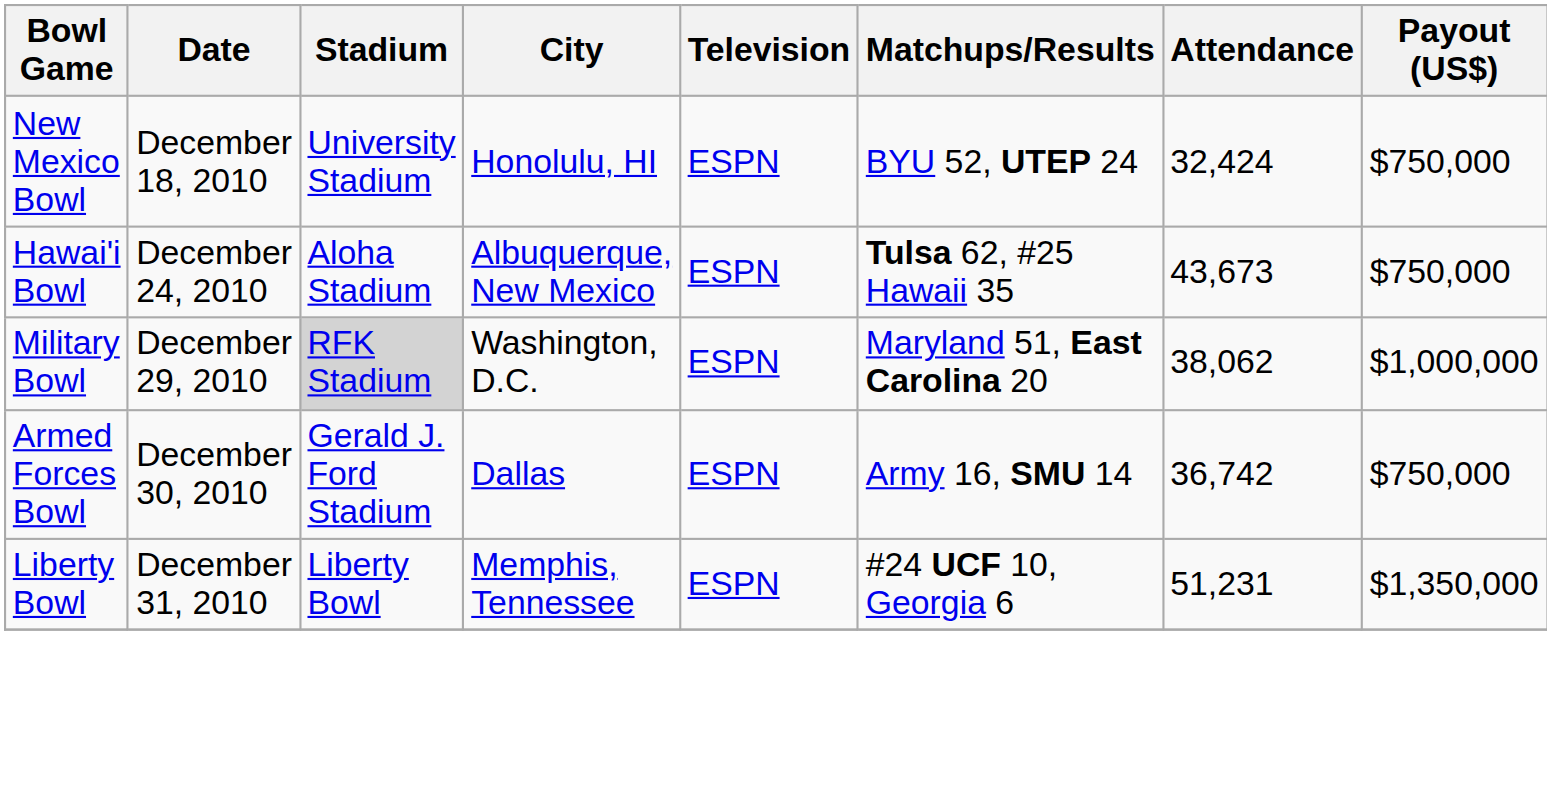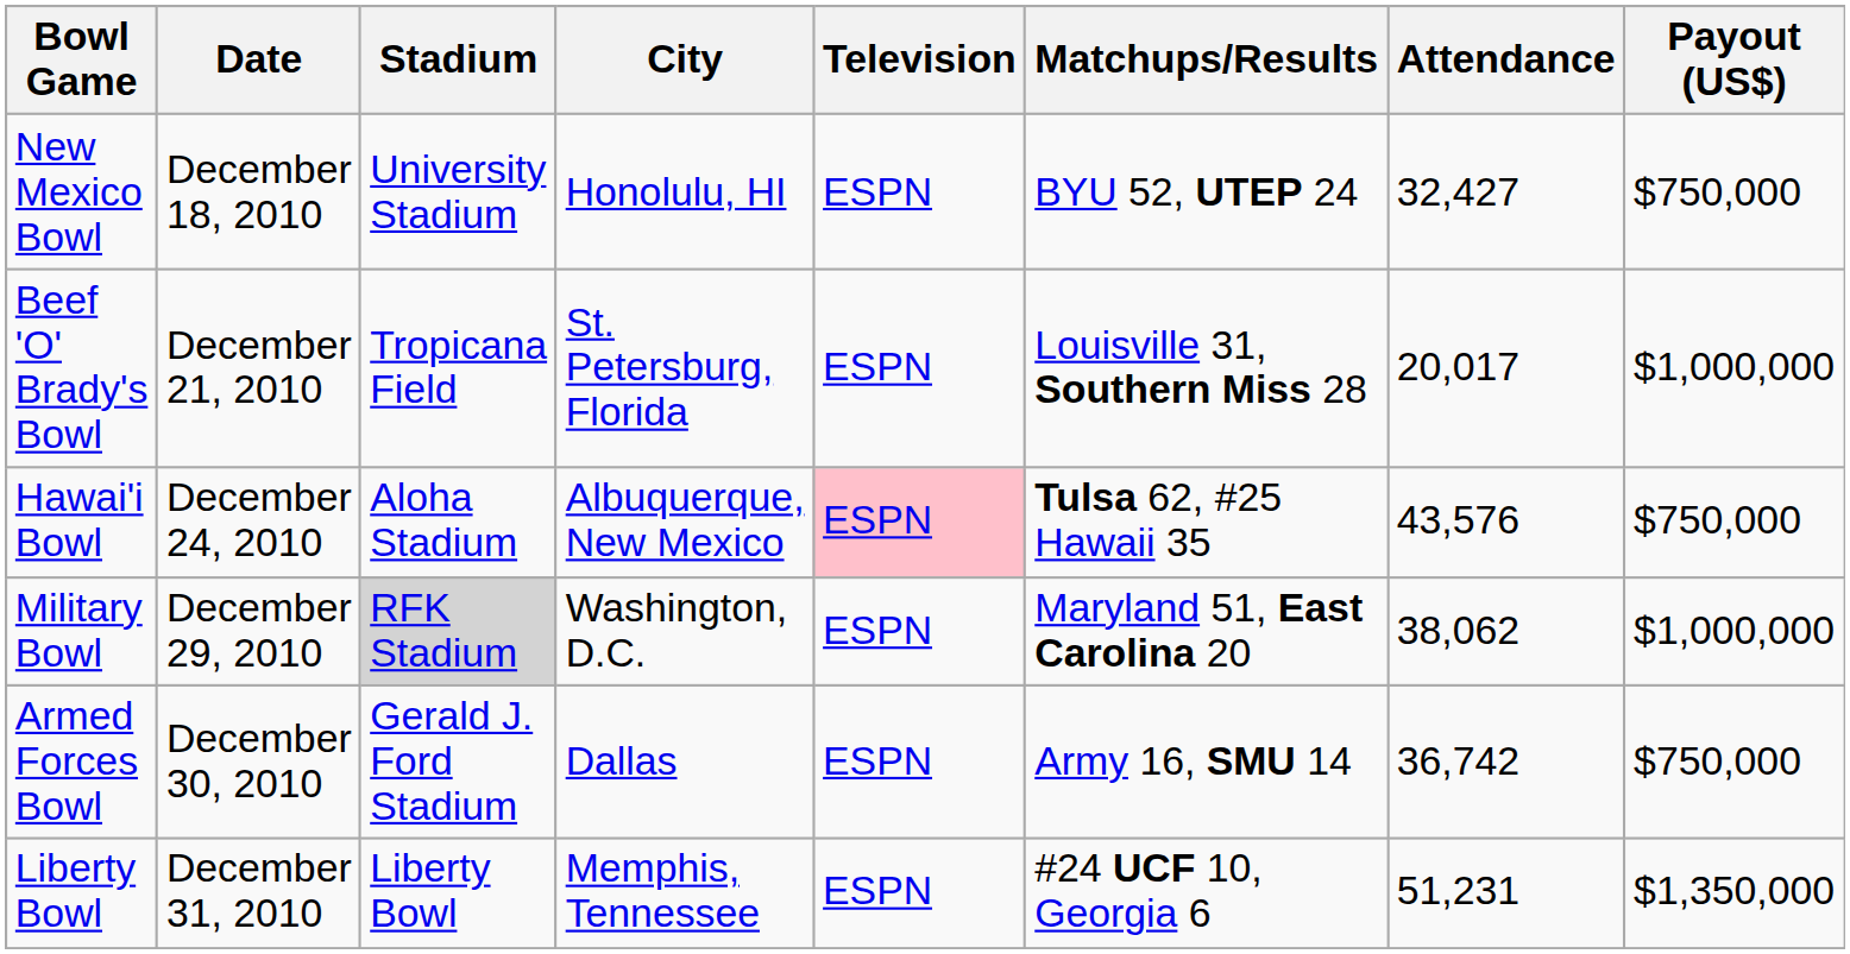New Mexico Bowl | Attendance: 32,424 -> 32,427
+ row: Beef 'O' Brady's Bowl | December 21, 2010 | Tropicana Field | St. Petersburg, Florida | ESPN | Louisville 31, Southern Miss 28 | 20,017 | $1,000,000
Hawai'i Bowl | Television: no background -> pink background
Hawai'i Bowl | Attendance: 43,673 -> 43,576
